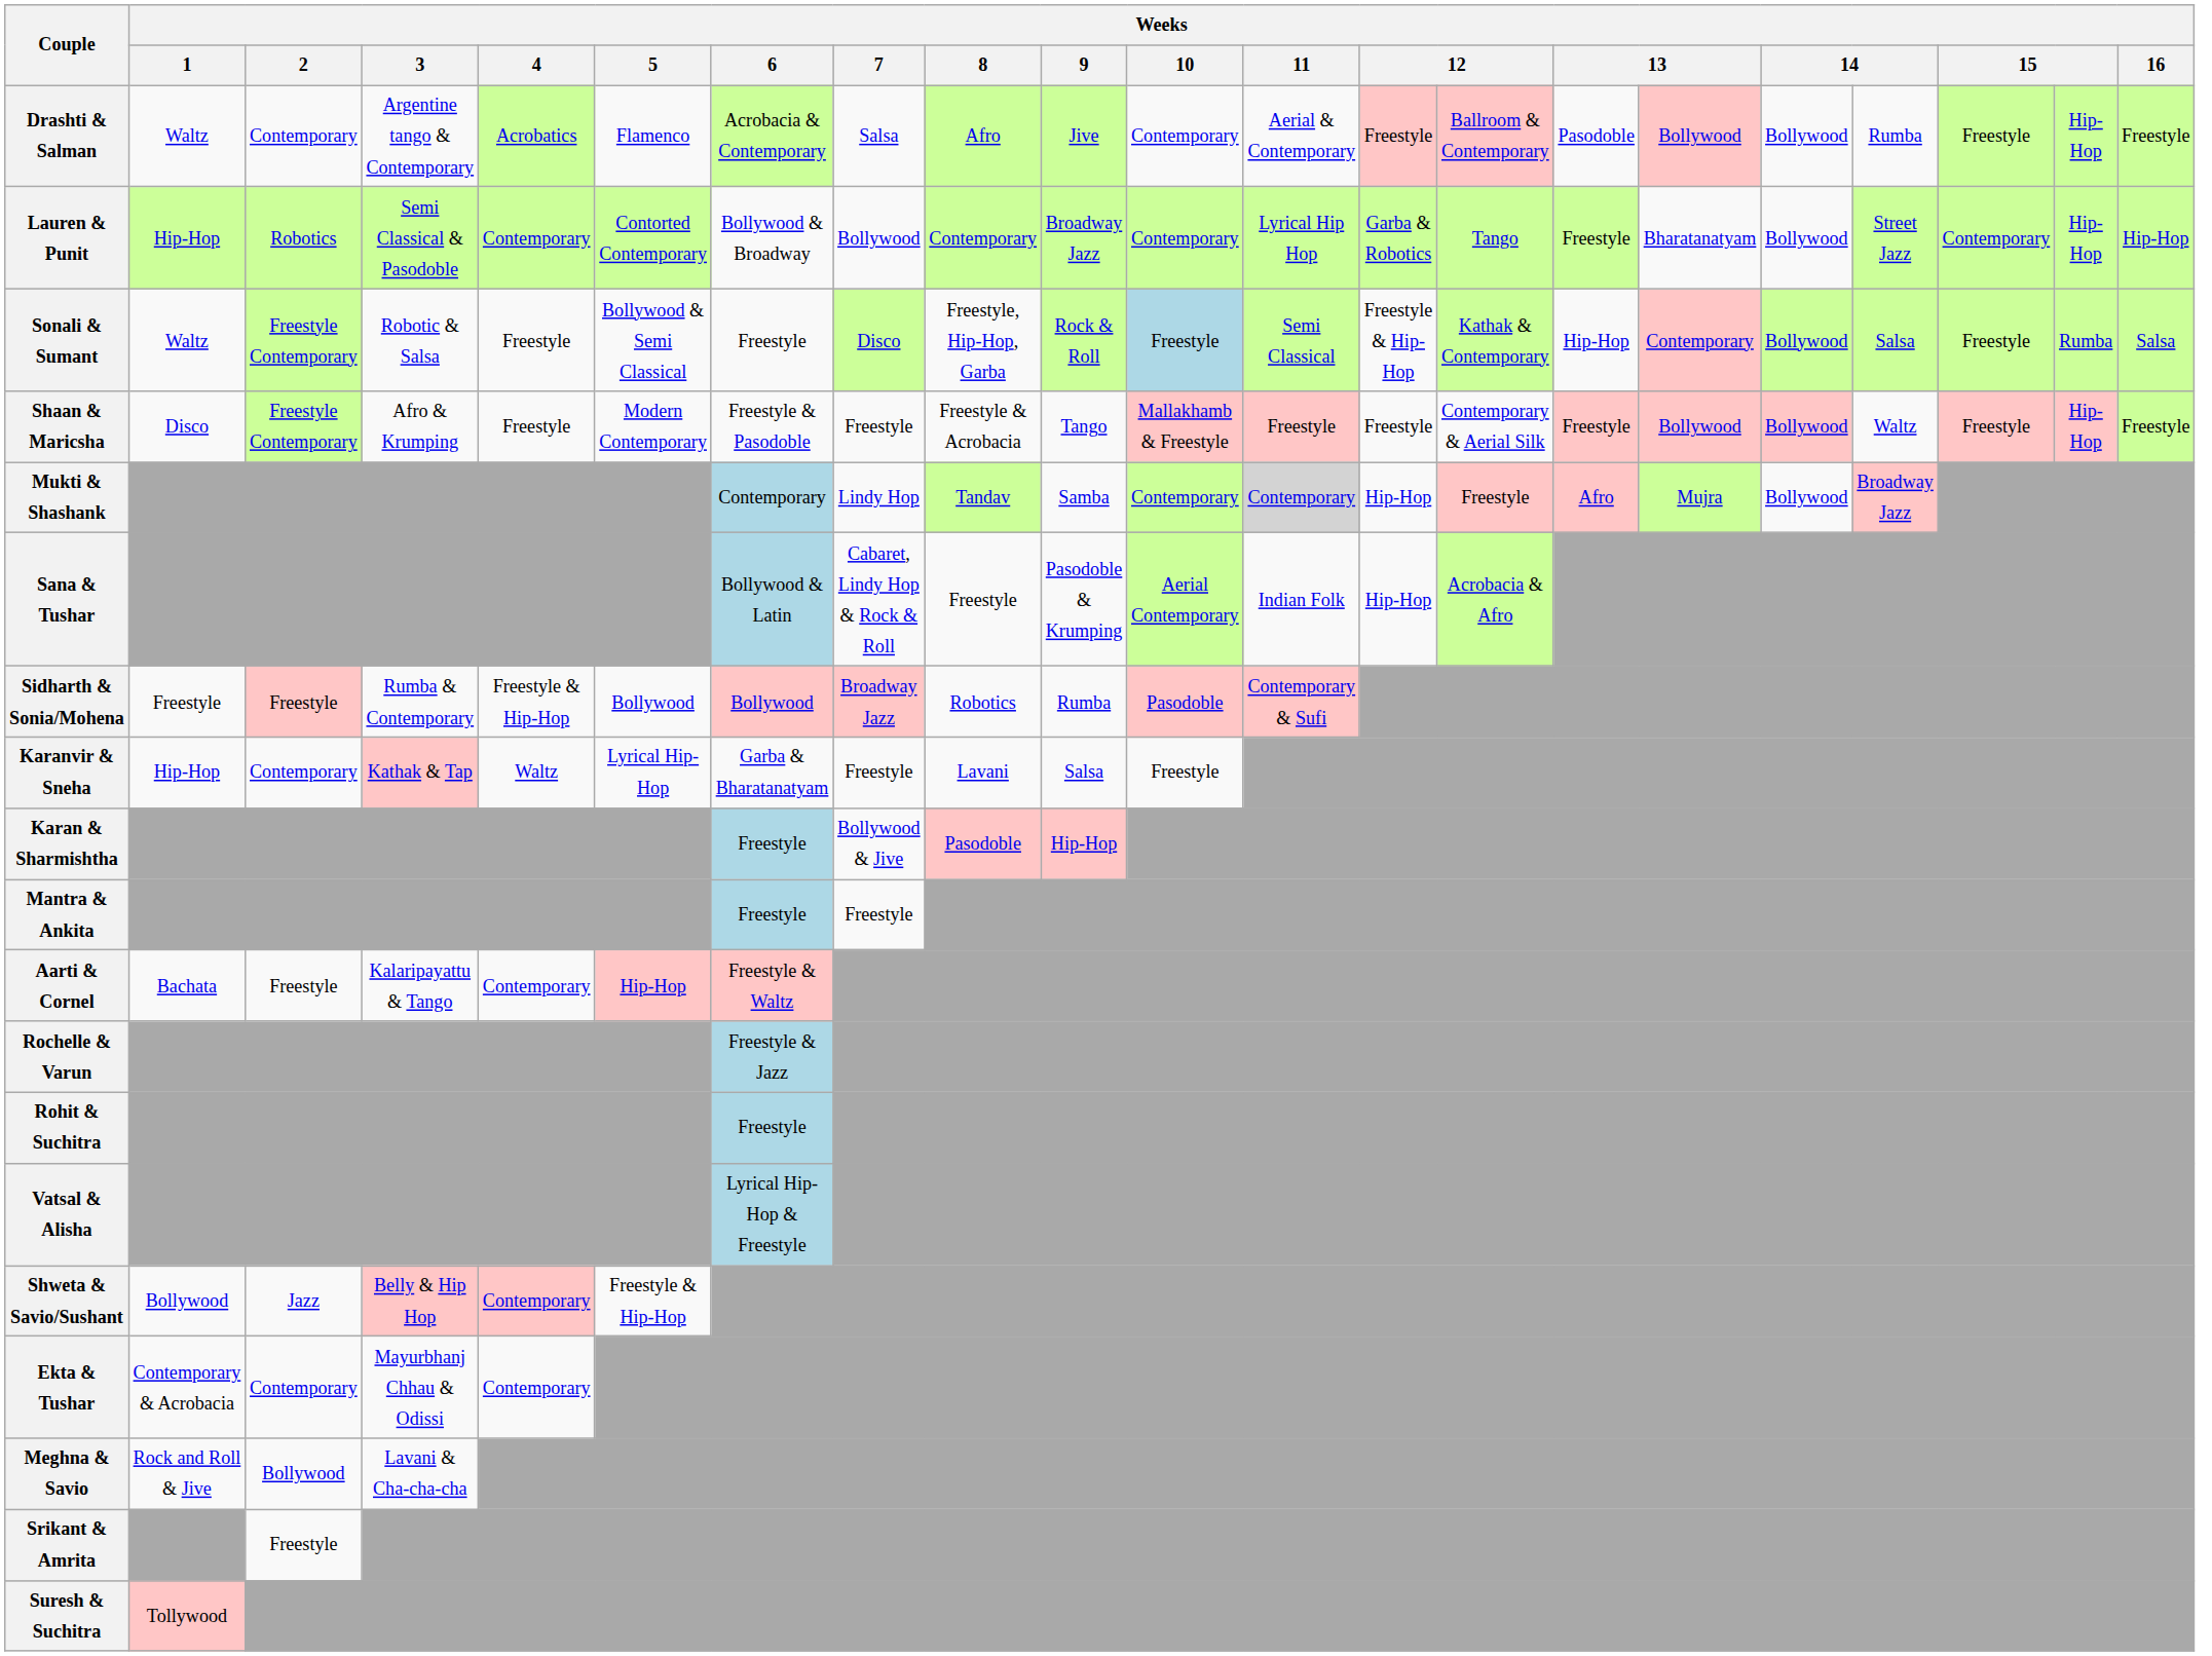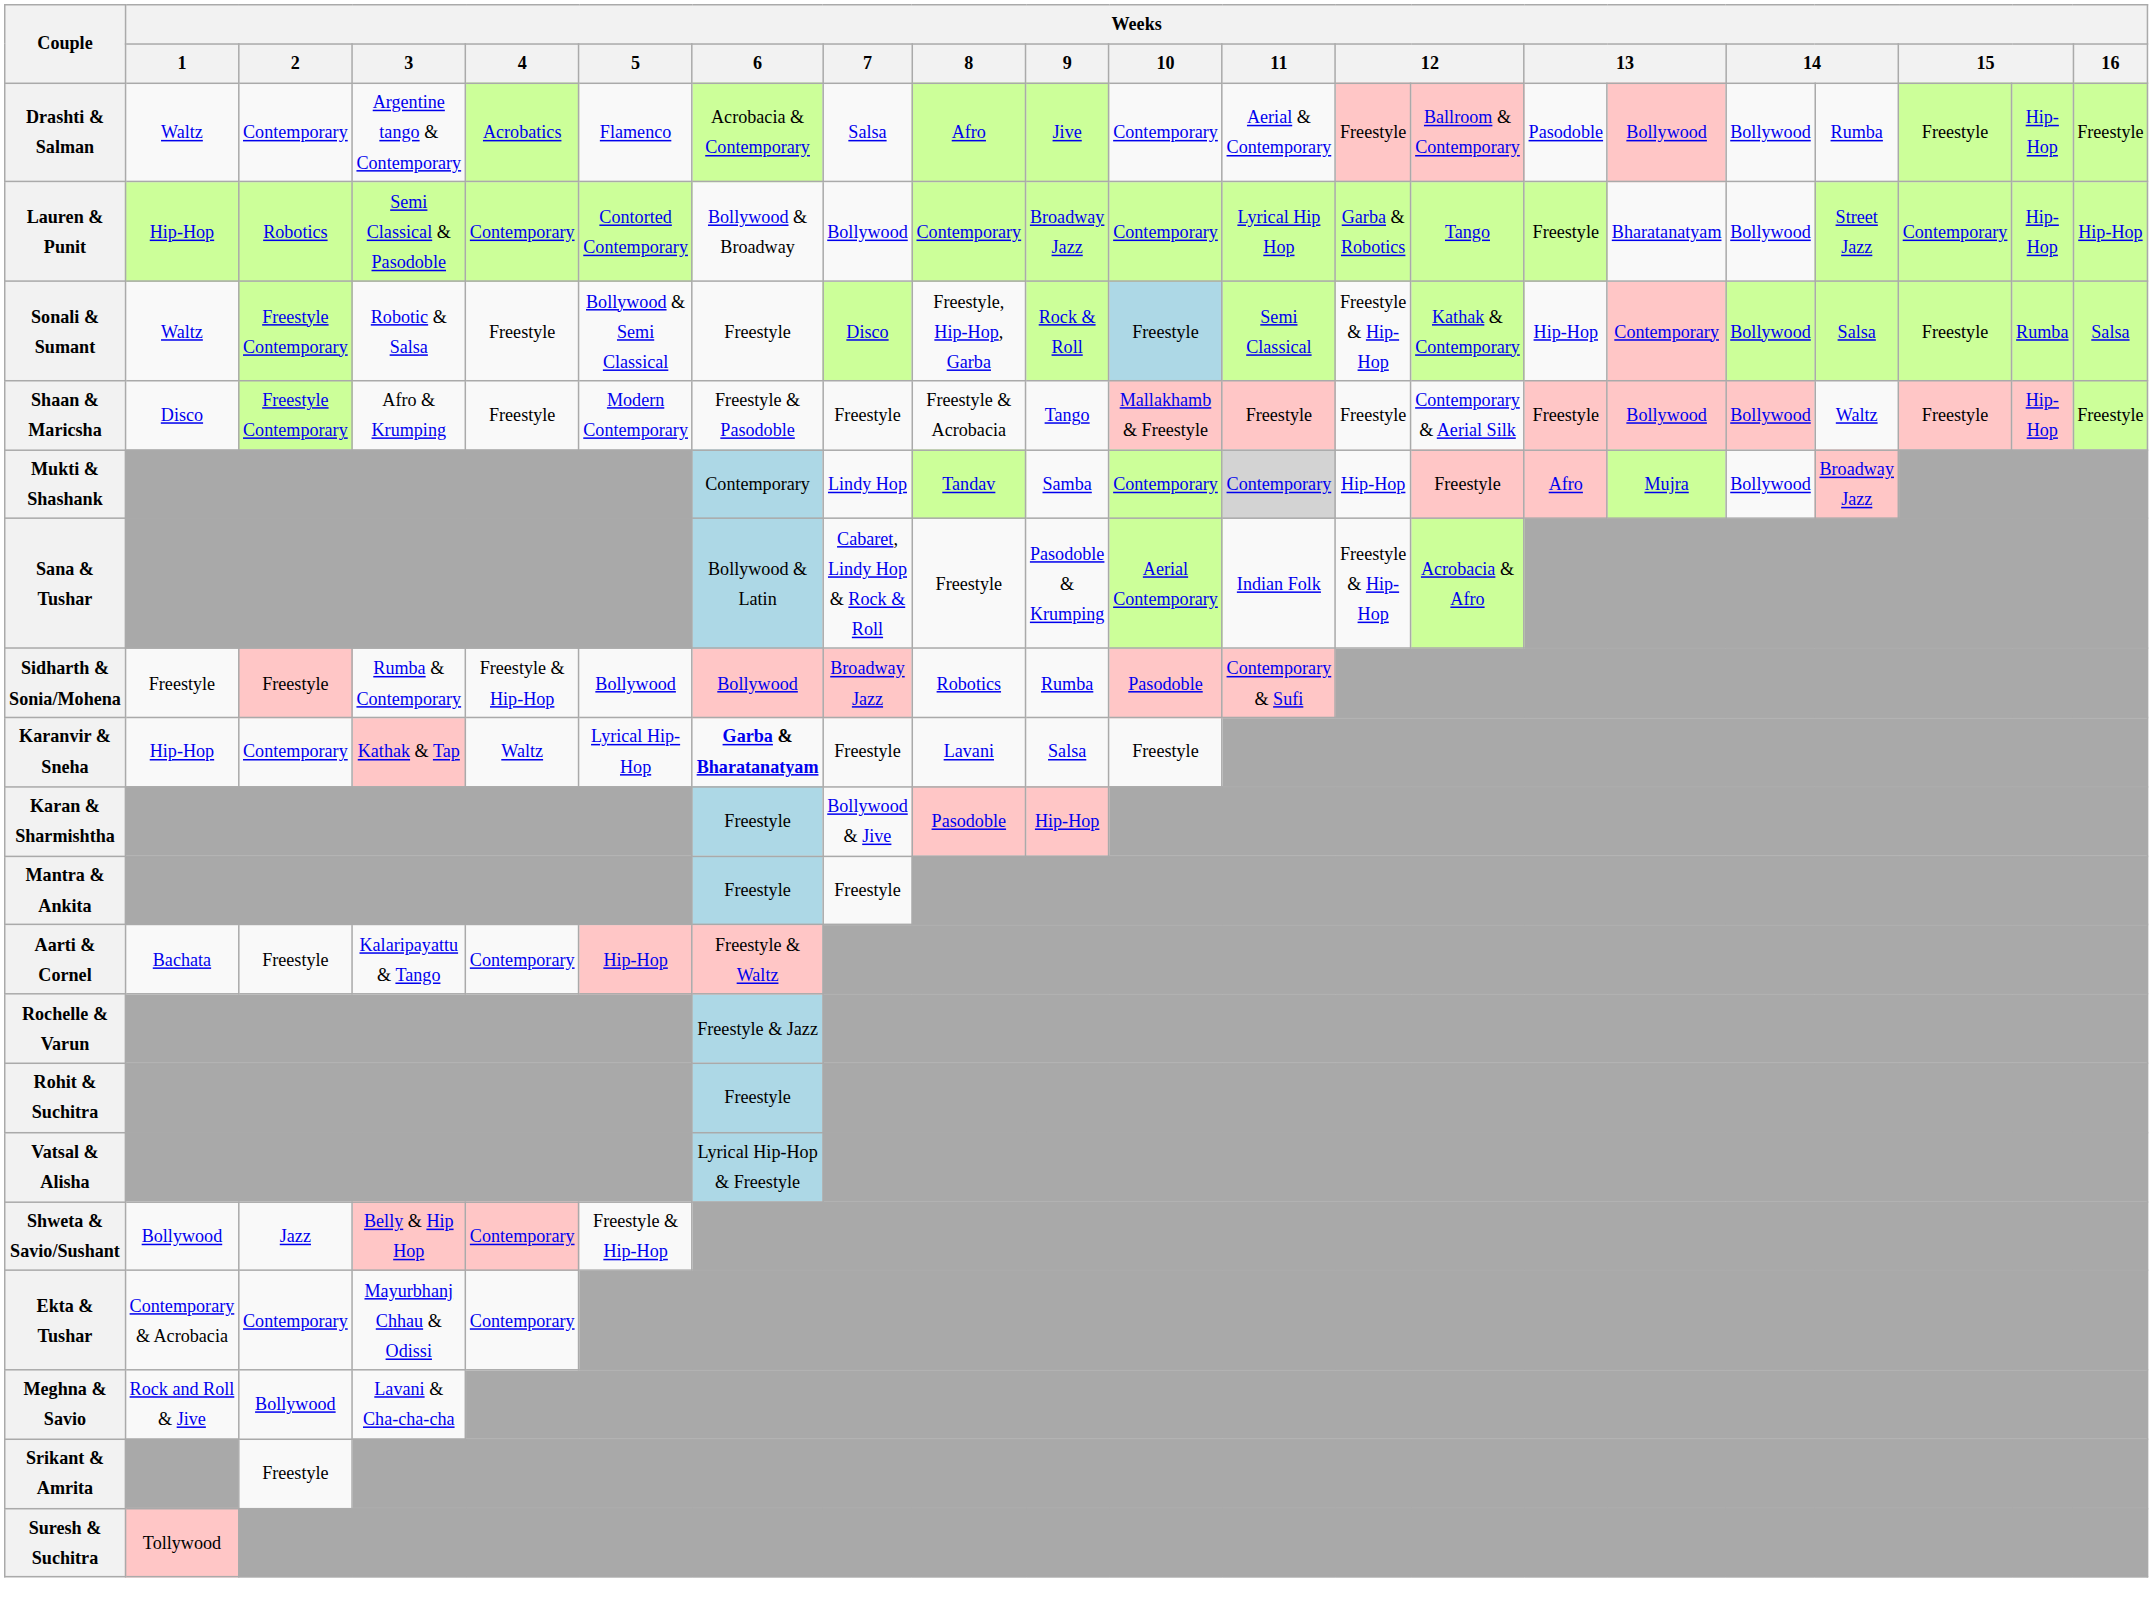Sana & Tushar | column 13: Hip-Hop -> Freestyle & Hip-Hop
Karanvir & Sneha | Weeks / 6: normal -> bold
